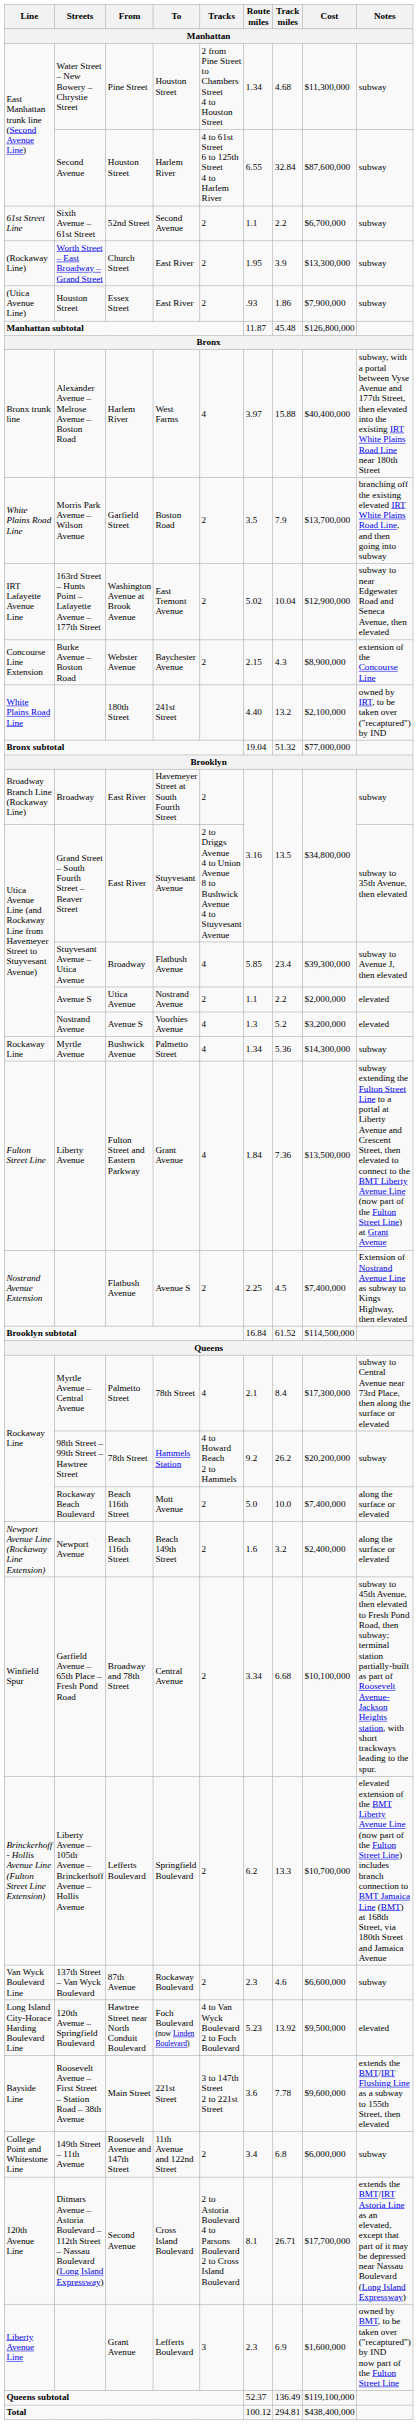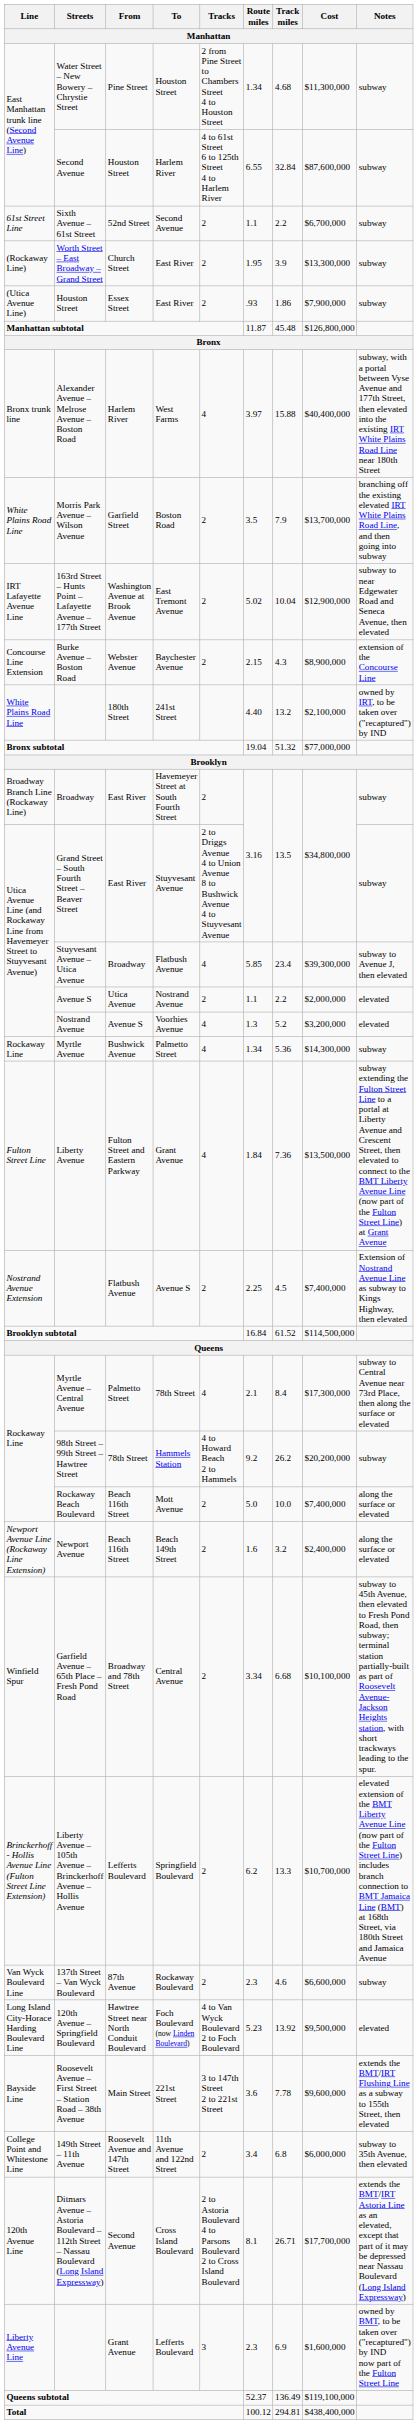Stuyvesant Avenue | Notes: subway to 35th Avenue, then elevated -> subway
11th Avenue and 122nd Street | Notes: subway -> subway to 35th Avenue, then elevated
